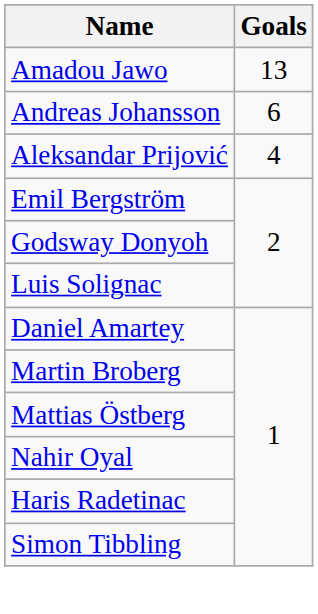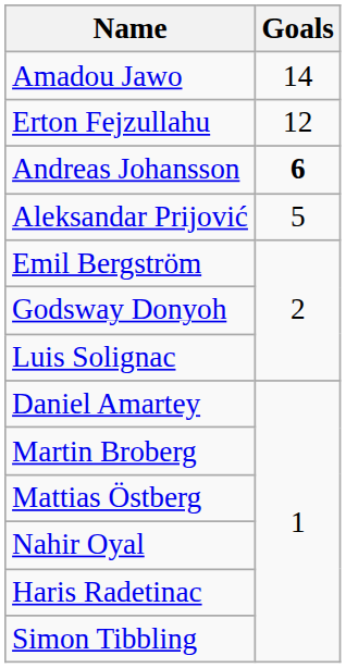Amadou Jawo | Goals: 13 -> 14
+ row: Erton Fejzullahu | 12
Andreas Johansson | Goals: normal -> bold
Aleksandar Prijović | Goals: 4 -> 5
